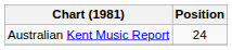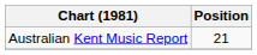Australian Kent Music Report | Position: 24 -> 21
